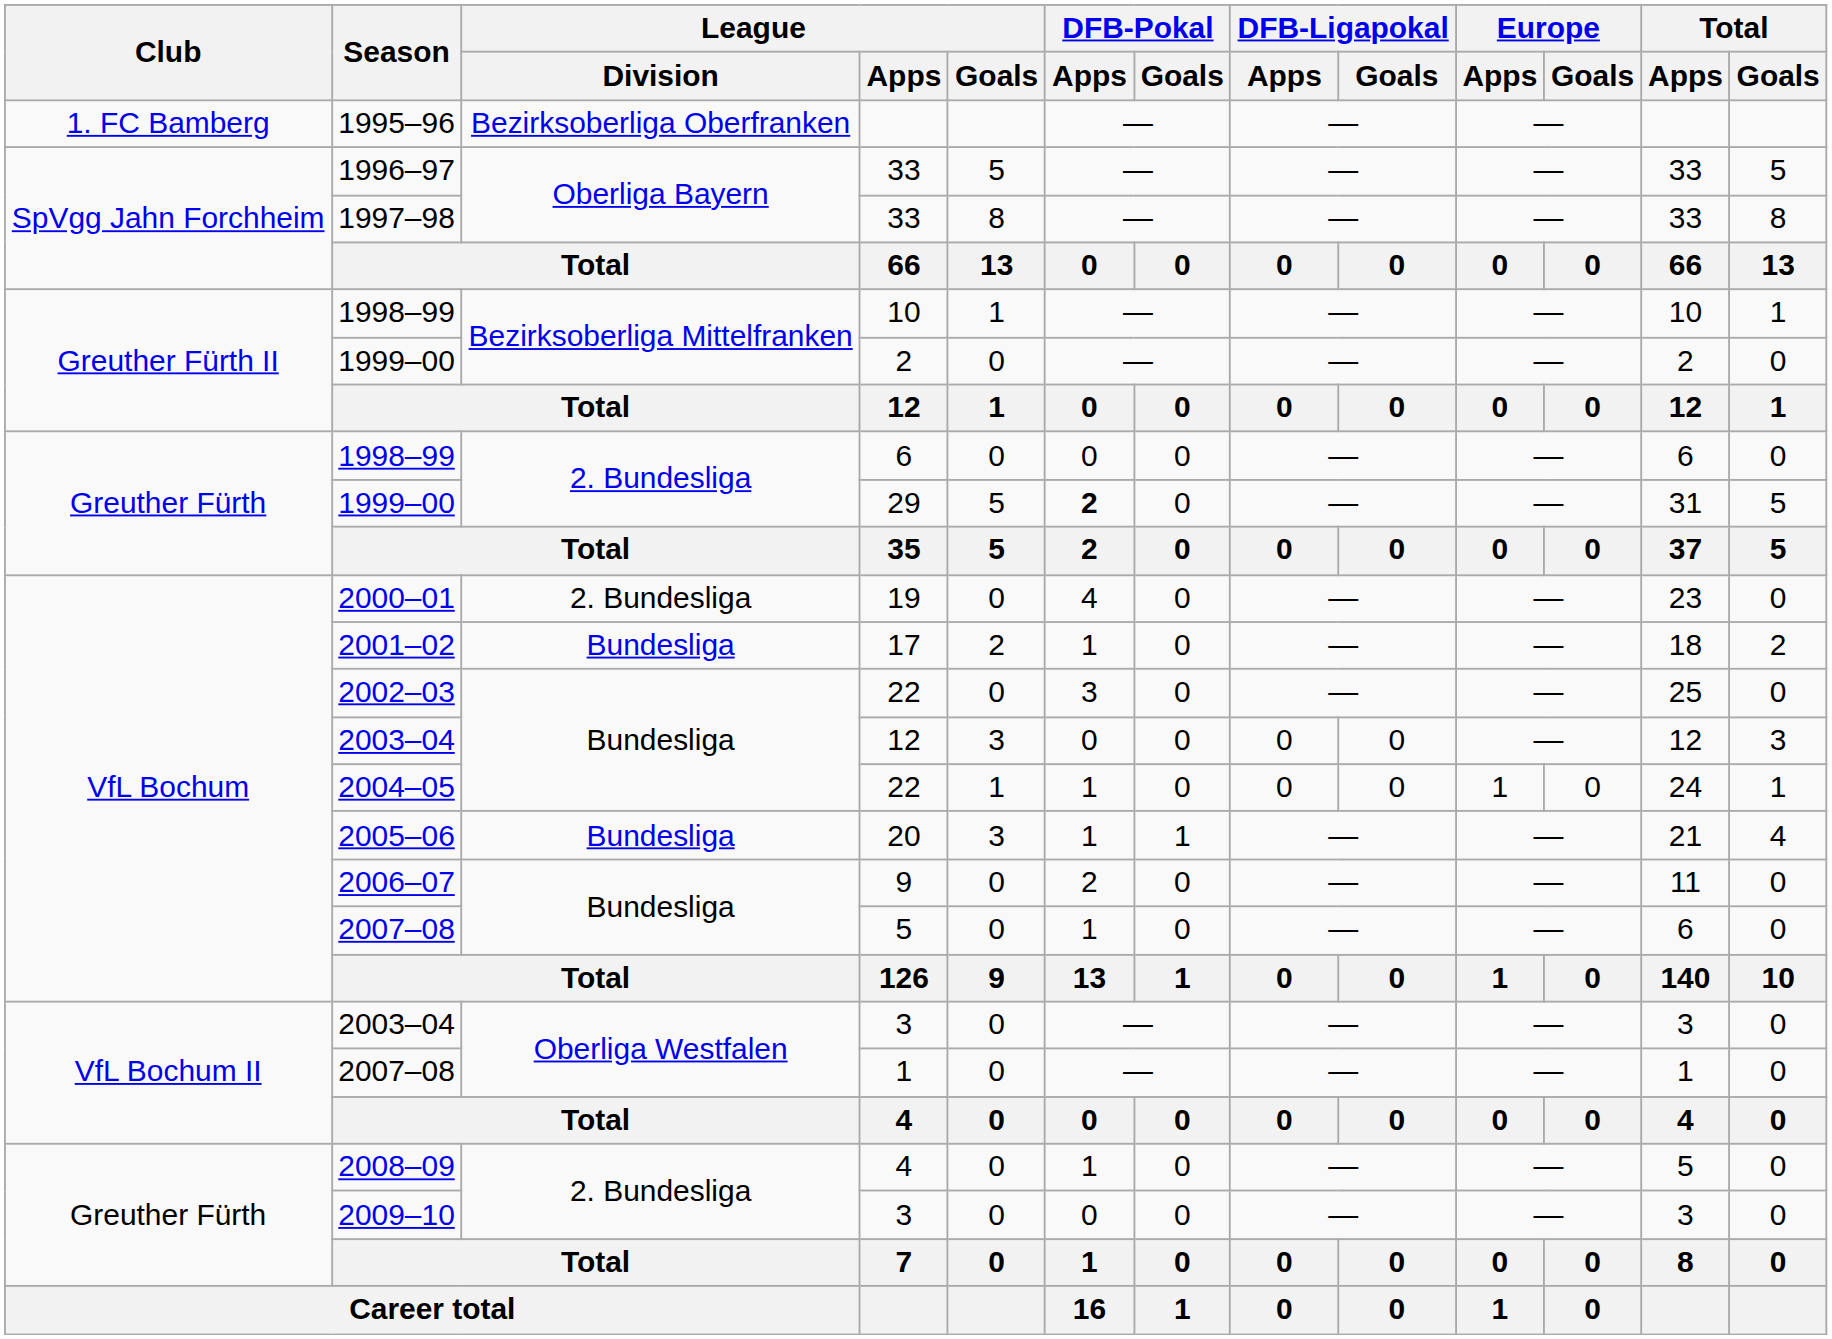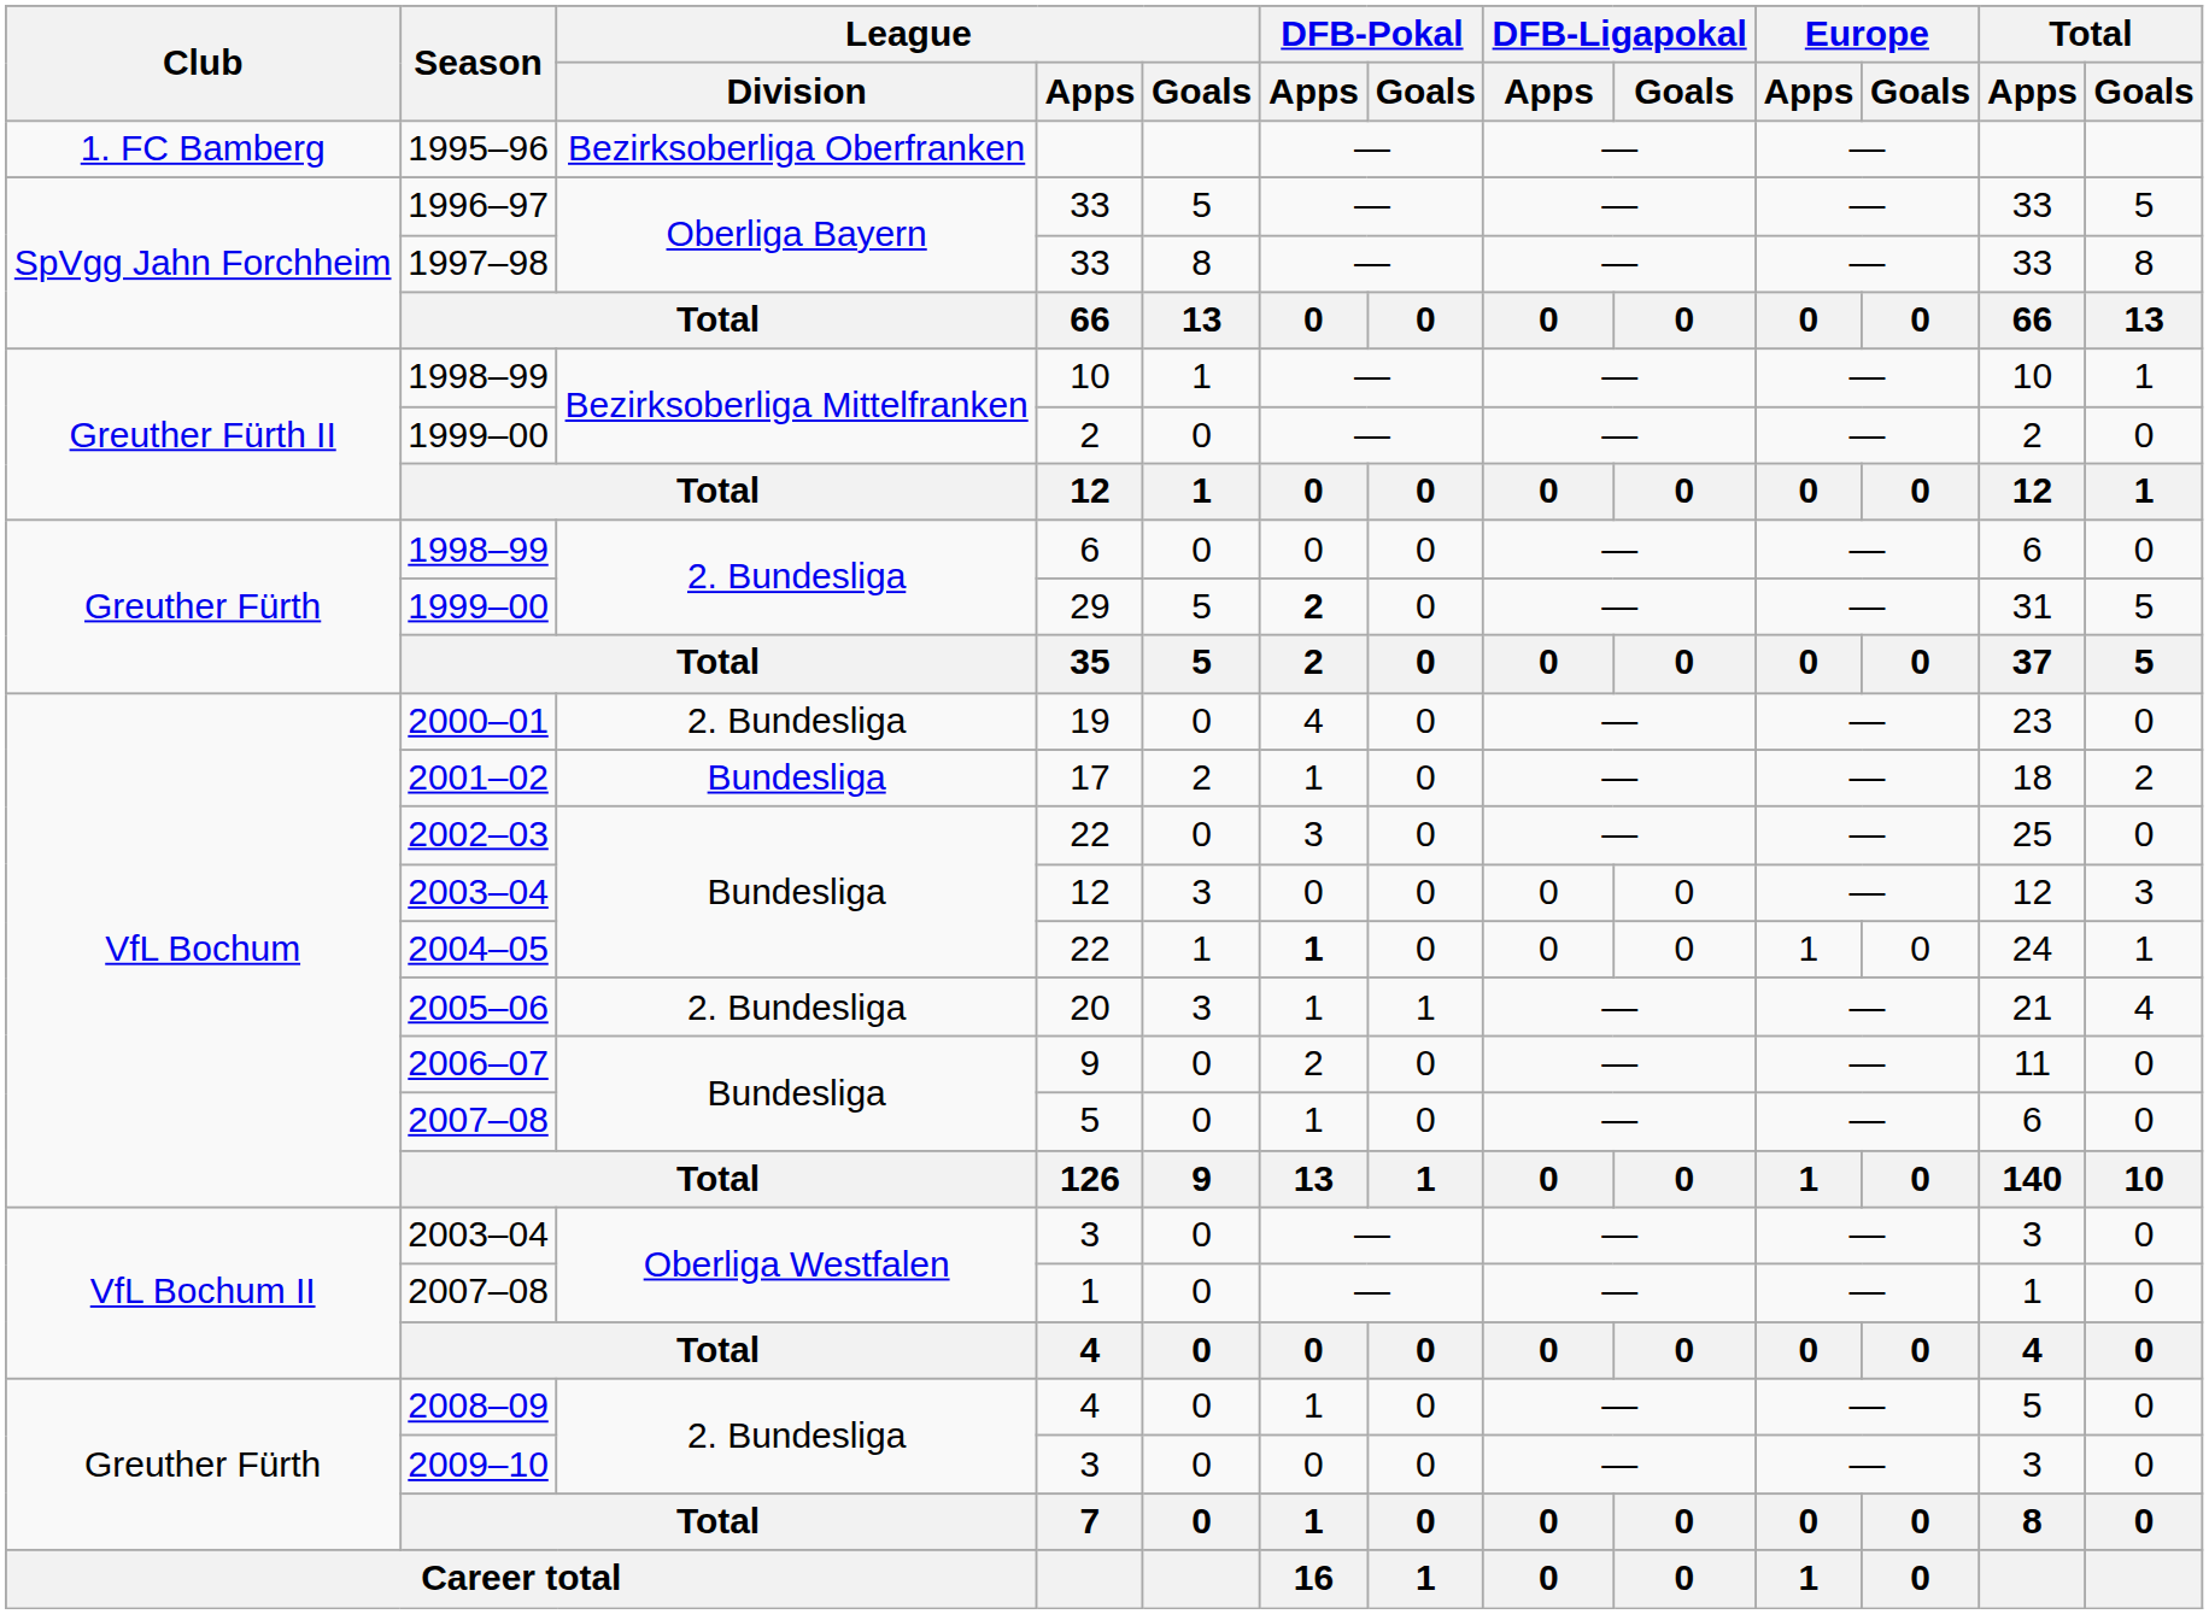2004–05 / 22 | DFB-Pokal / Apps: normal -> bold
20 | League / Division: Bundesliga -> 2. Bundesliga
